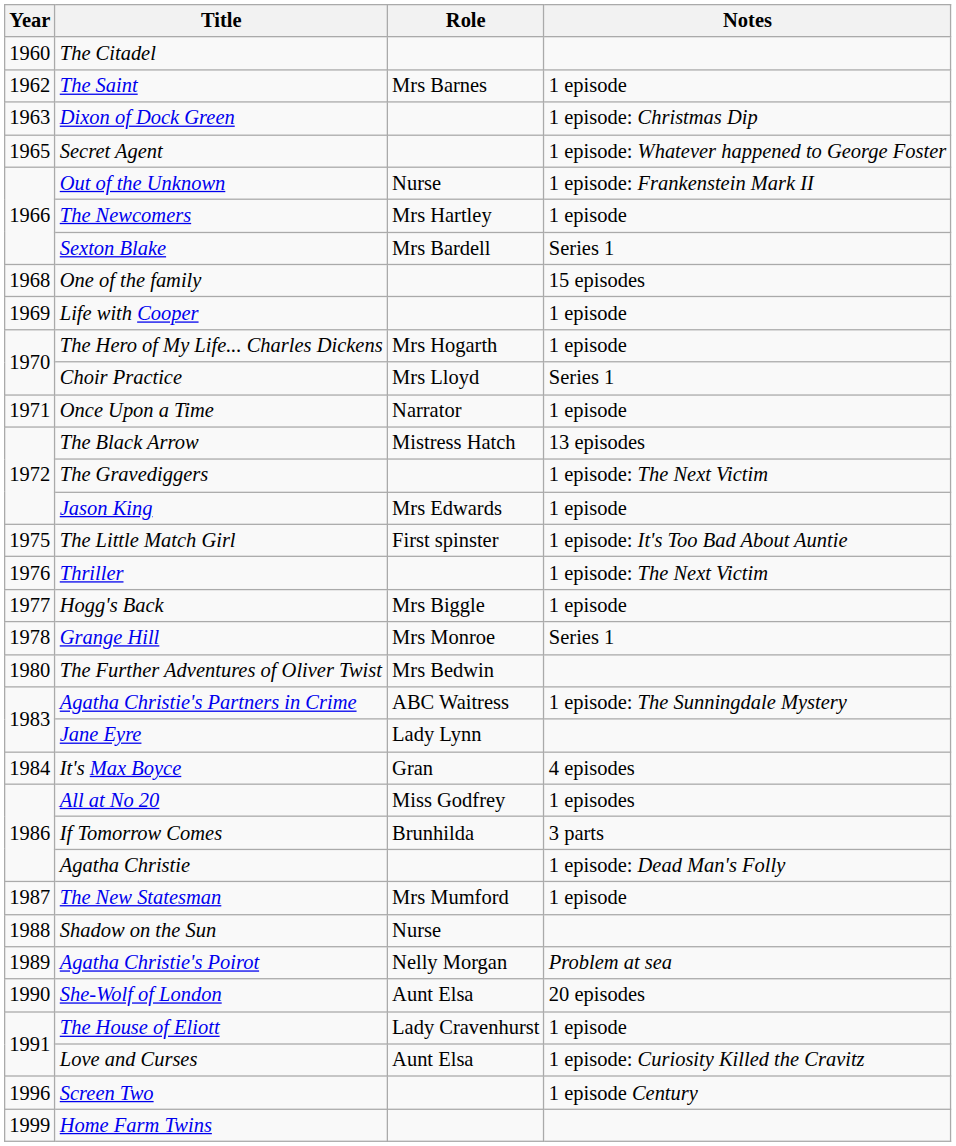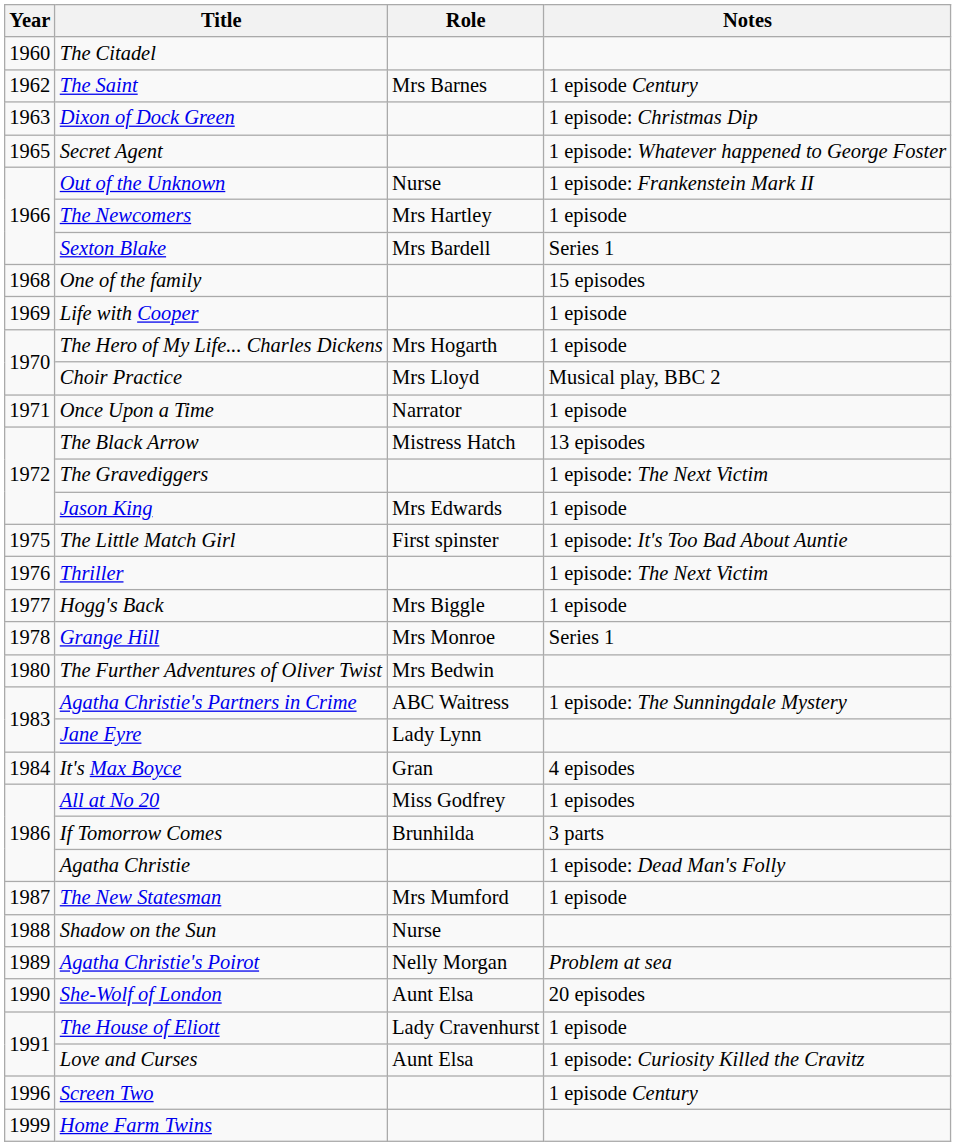The Saint | Notes: 1 episode -> 1 episode Century
Choir Practice | Notes: Series 1 -> Musical play, BBC 2
